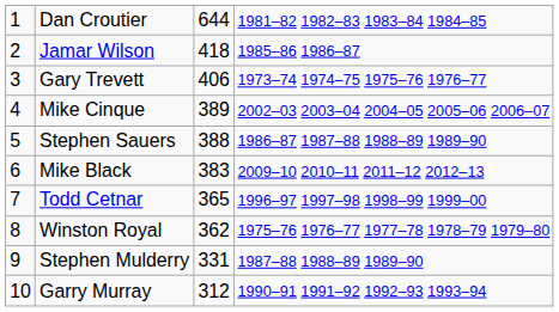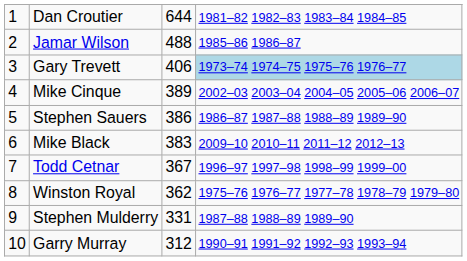Jamar Wilson | column 3: 418 -> 488
Gary Trevett | column 4: no background -> lightblue background
Stephen Sauers | column 3: 388 -> 386
Todd Cetnar | column 3: 365 -> 367
